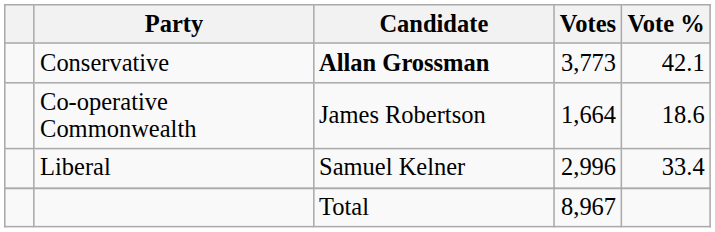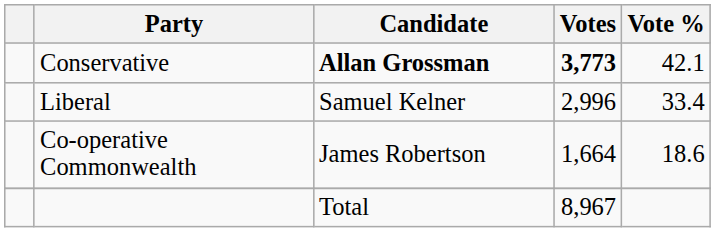Conservative | Votes: normal -> bold
rows swapped: Liberal <-> Co-operative Commonwealth
